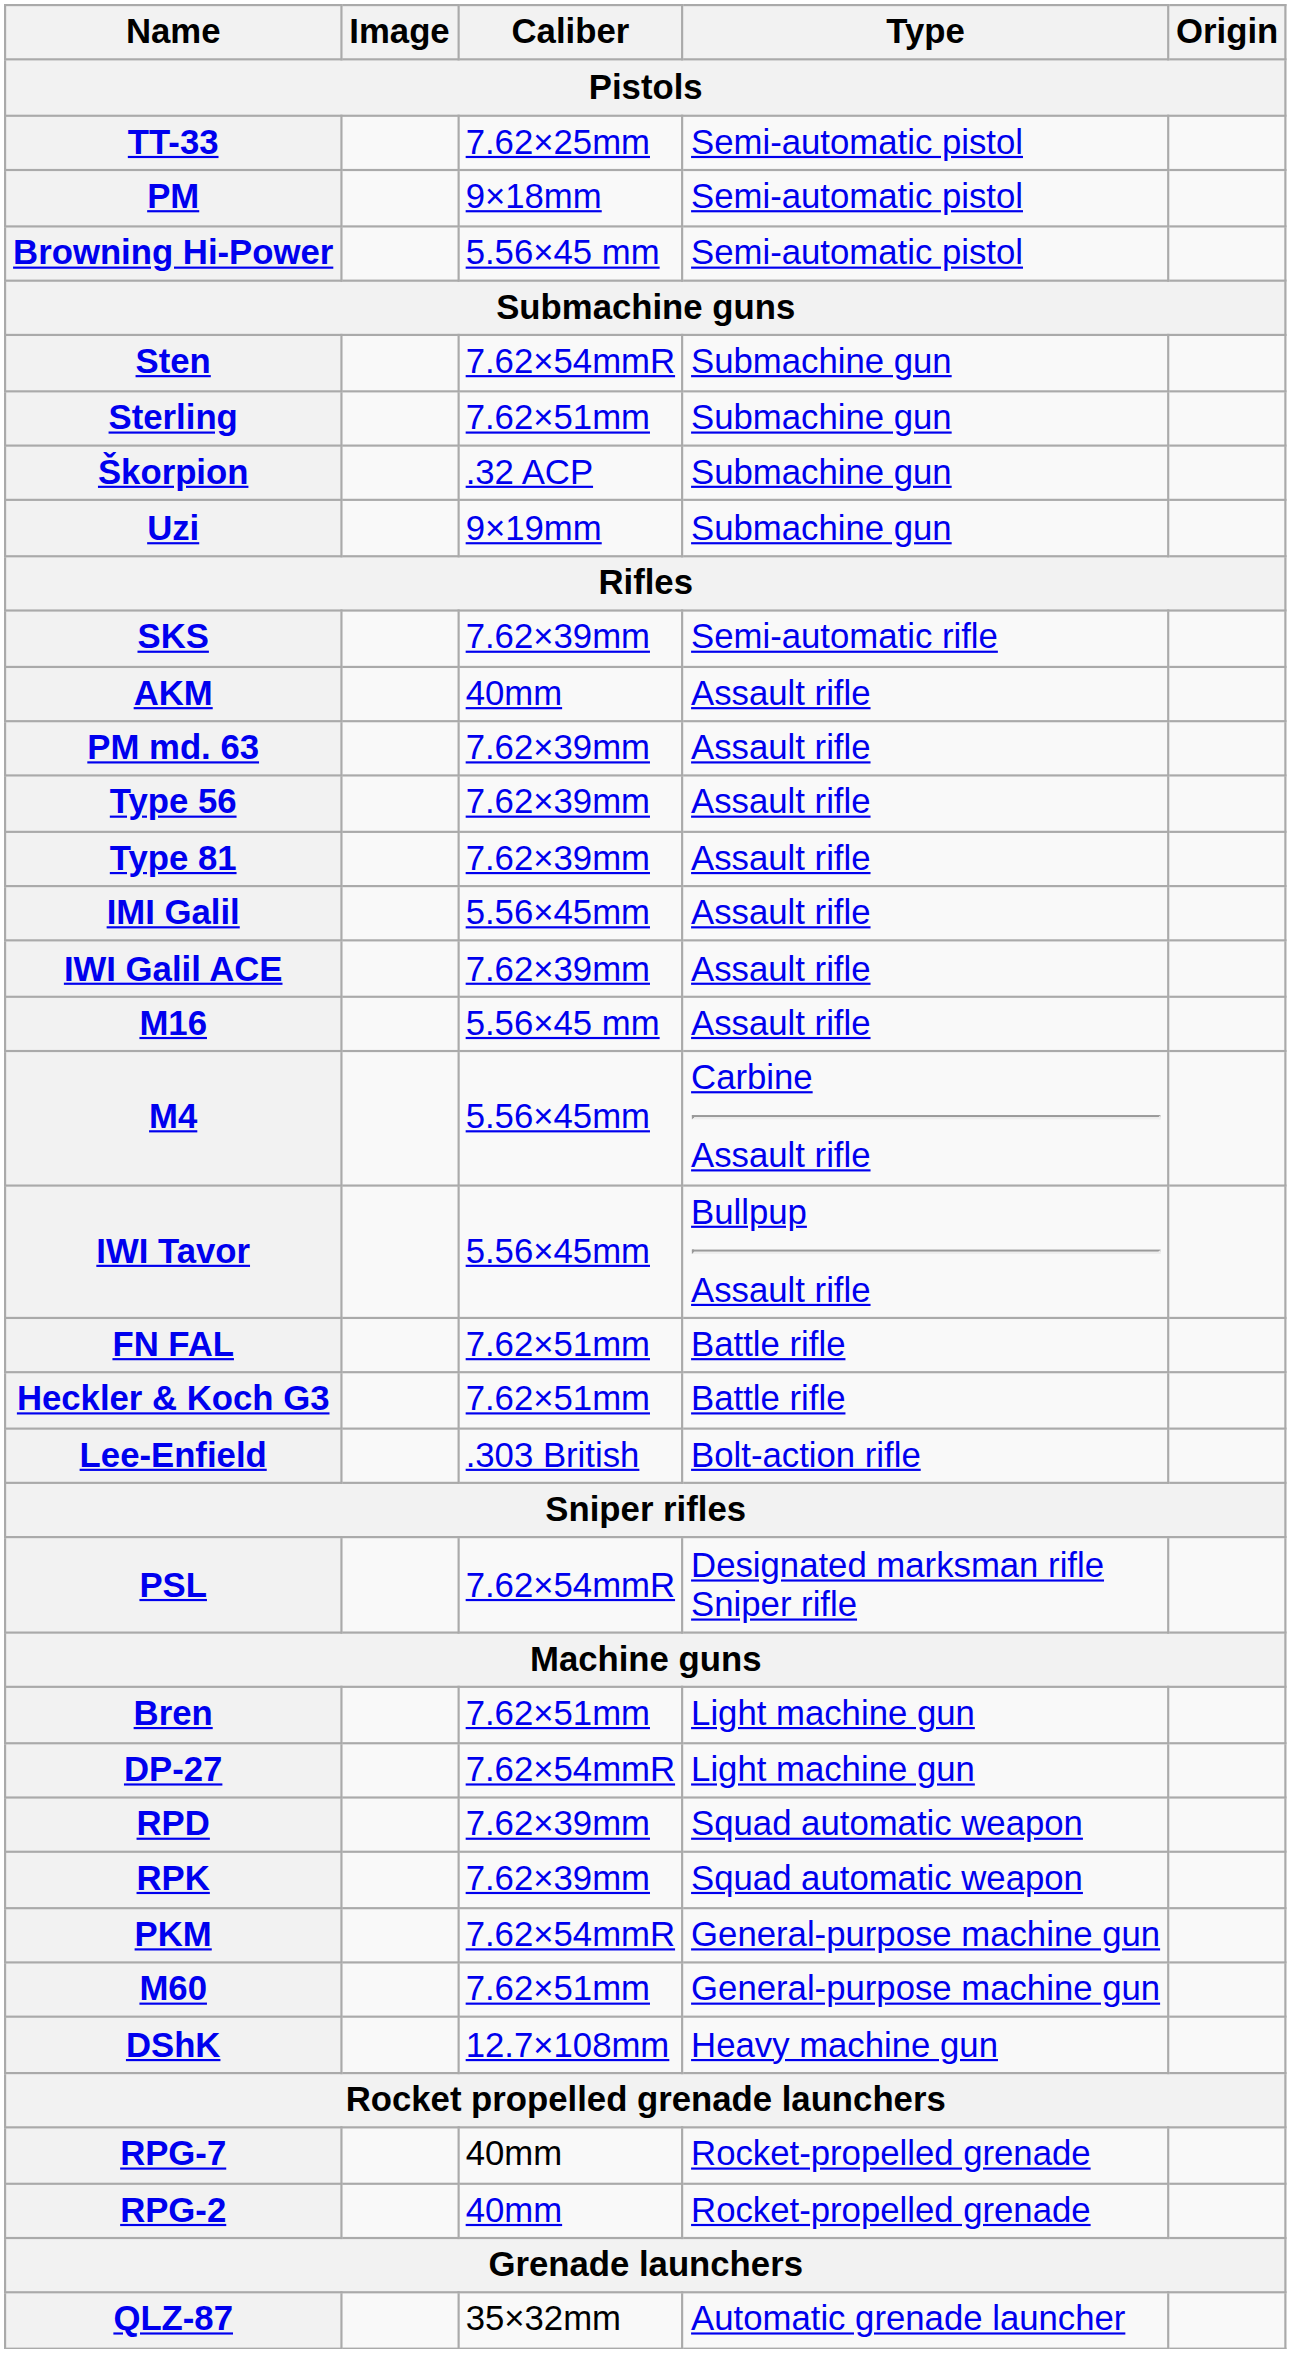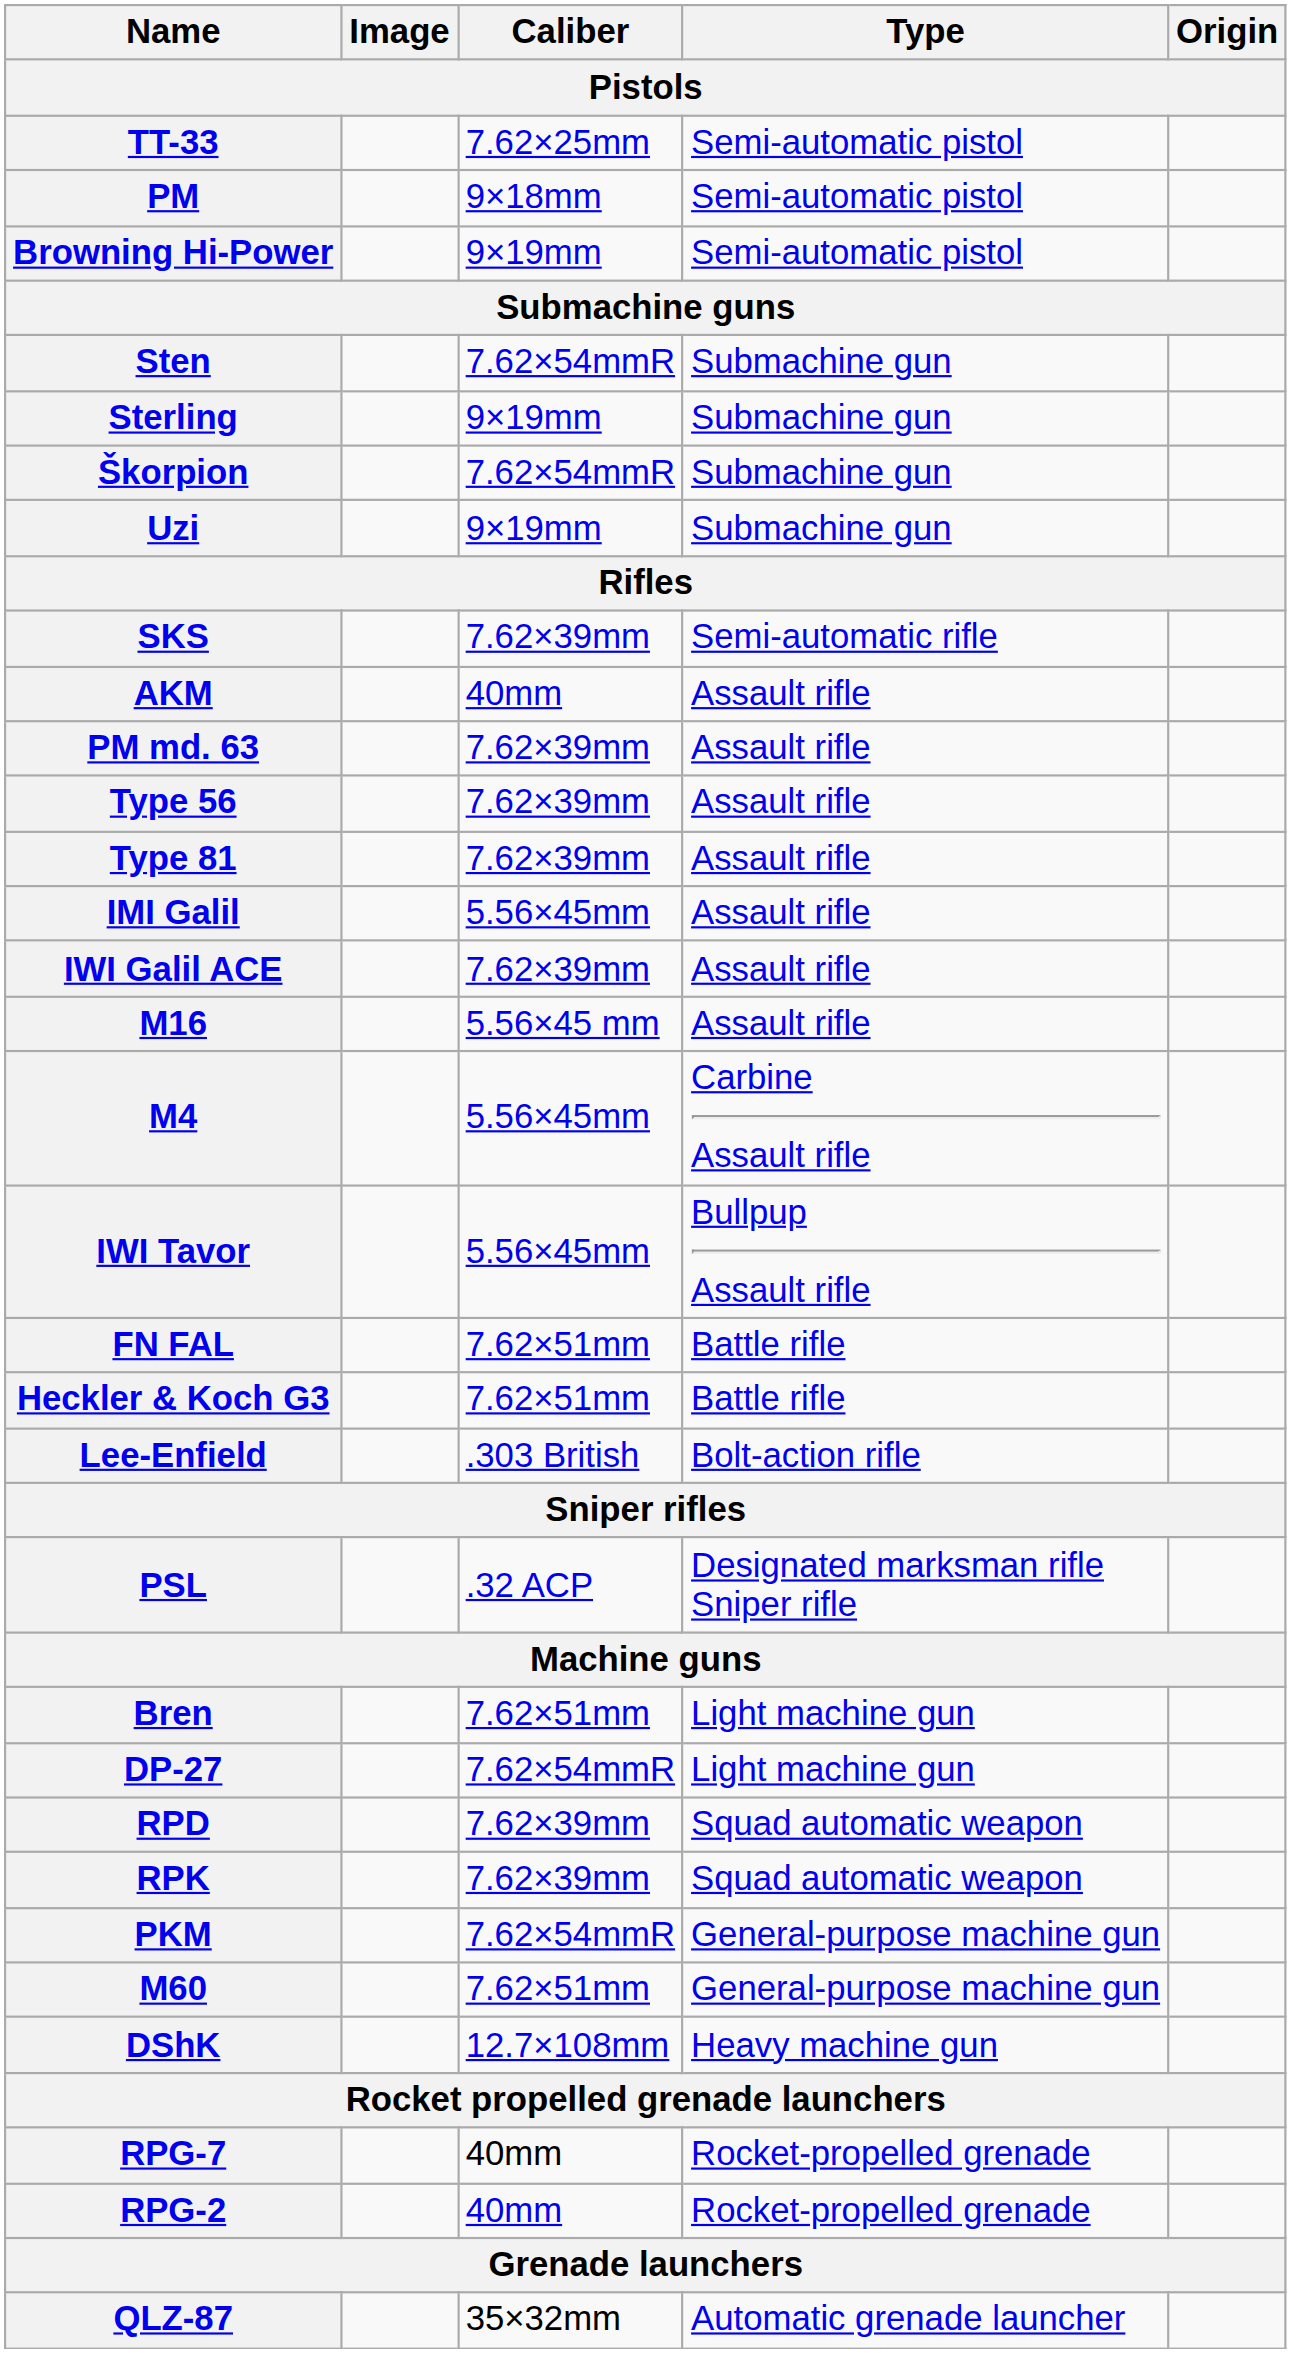Browning Hi-Power | Caliber: 5.56×45 mm -> 9×19mm
Sterling | Caliber: 7.62×51mm -> 9×19mm
Škorpion | Caliber: .32 ACP -> 7.62×54mmR
PSL | Caliber: 7.62×54mmR -> .32 ACP
